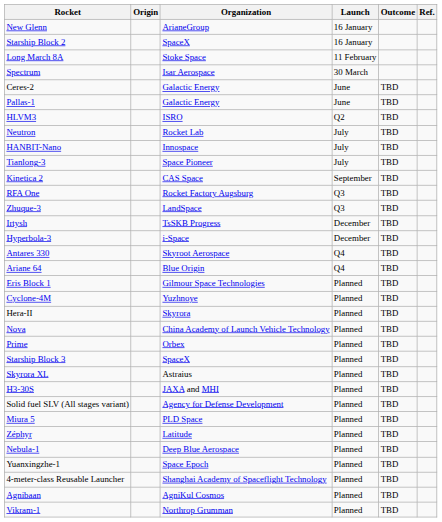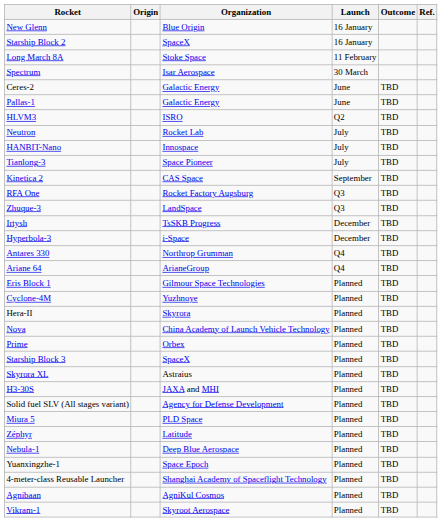New Glenn | Organization: ArianeGroup -> Blue Origin
Antares 330 | Organization: Skyroot Aerospace -> Northrop Grumman
Ariane 64 | Organization: Blue Origin -> ArianeGroup
Vikram-1 | Organization: Northrop Grumman -> Skyroot Aerospace
